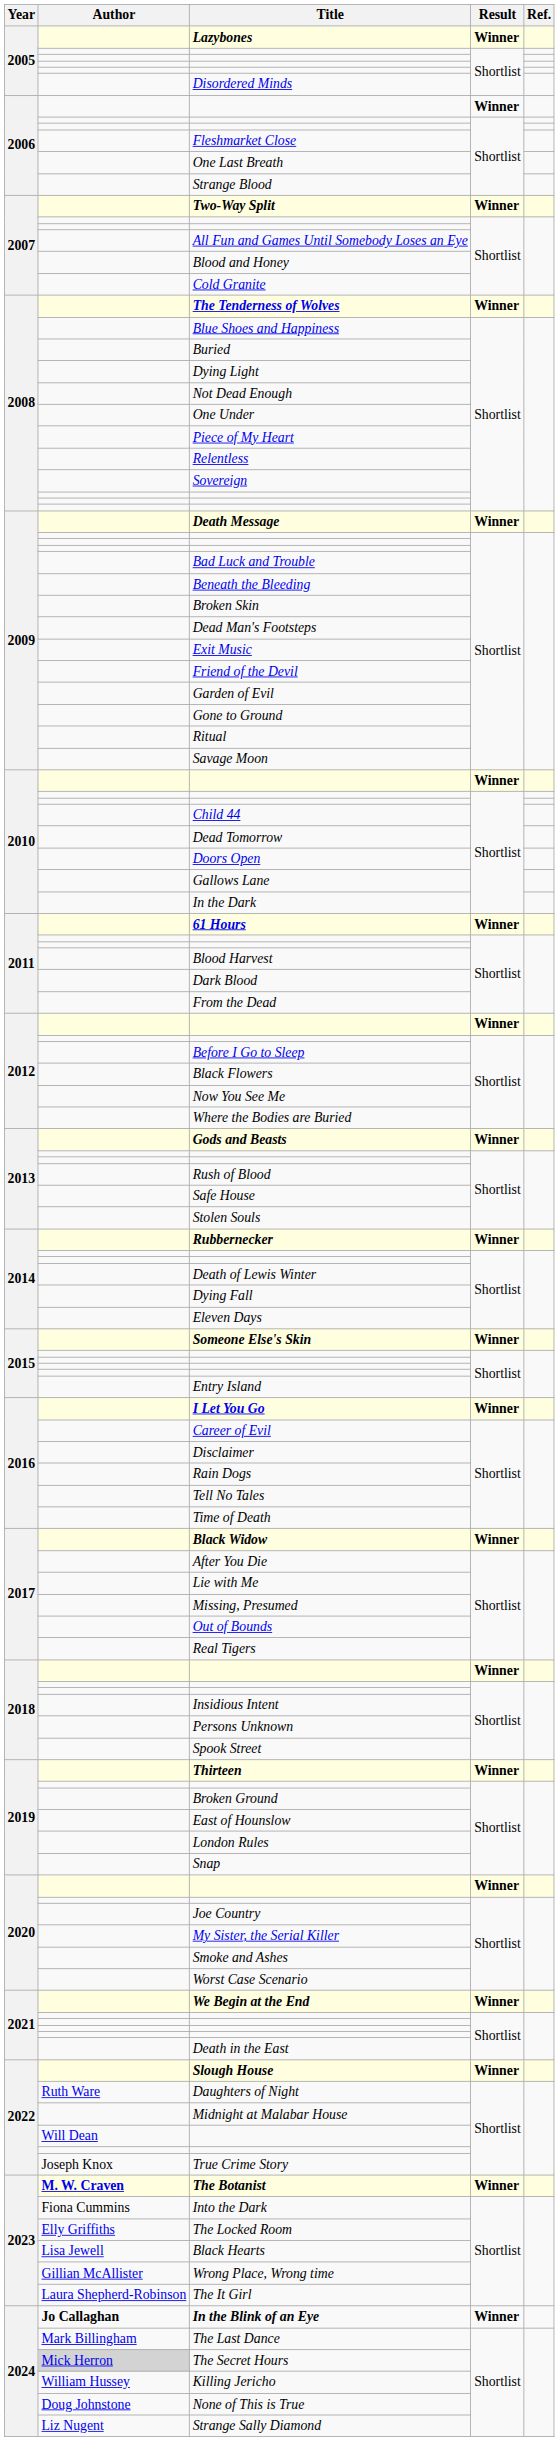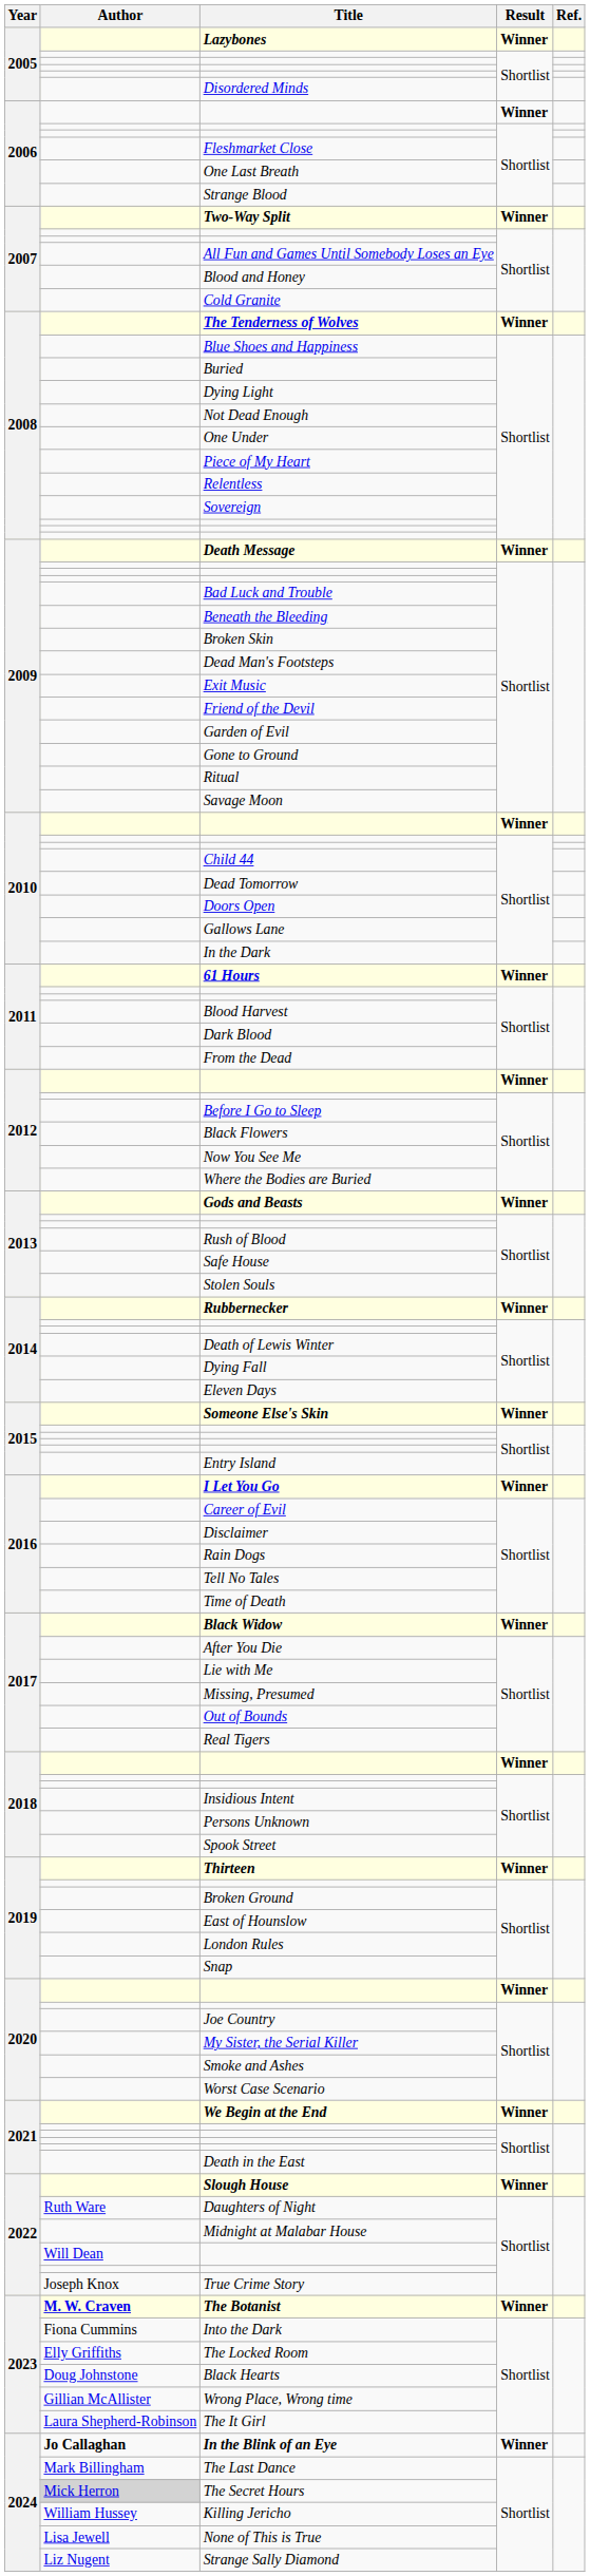Black Hearts | Author: Lisa Jewell -> Doug Johnstone
None of This is True | Author: Doug Johnstone -> Lisa Jewell
